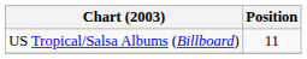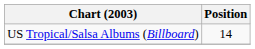US Tropical/Salsa Albums (Billboard) | Position: 11 -> 14
